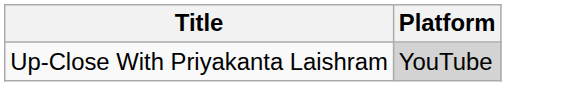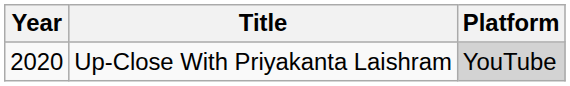+ column: Year | 2020
